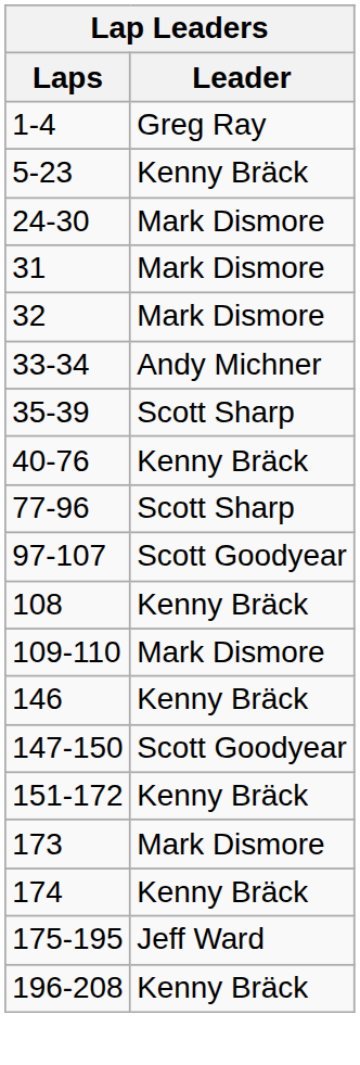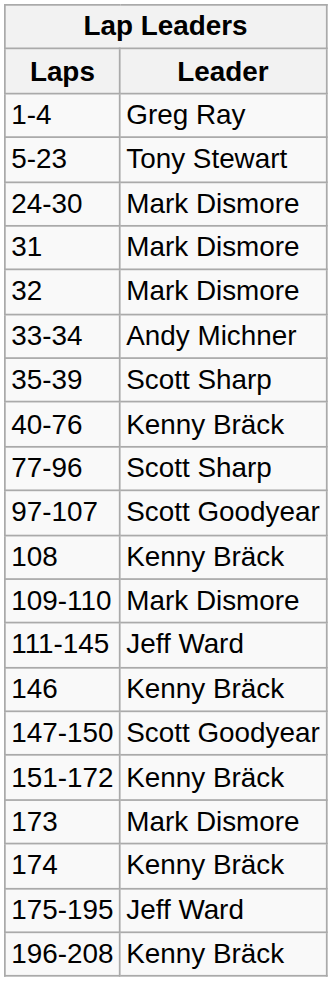5-23 | Leader: Kenny Bräck -> Tony Stewart
+ row: 111-145 | Jeff Ward
